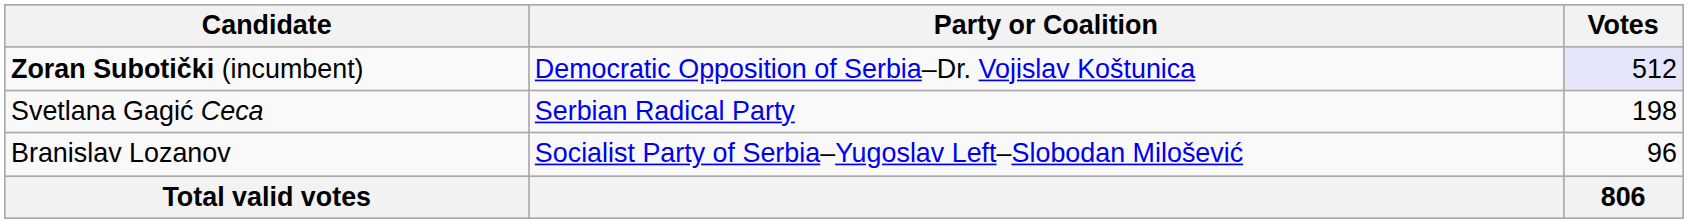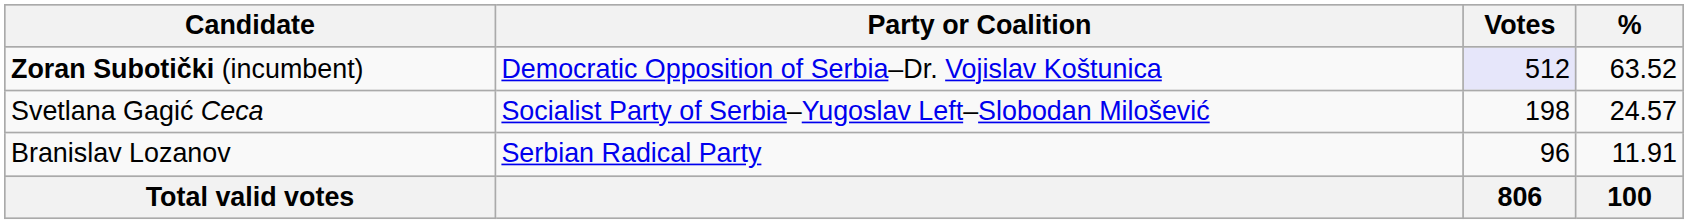+ column: % | 63.52 | 24.57 | 11.91 | 100
Svetlana Gagić Ceca | Party or Coalition: Serbian Radical Party -> Socialist Party of Serbia–Yugoslav Left–Slobodan Milošević
Branislav Lozanov | Party or Coalition: Socialist Party of Serbia–Yugoslav Left–Slobodan Milošević -> Serbian Radical Party
